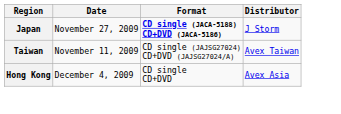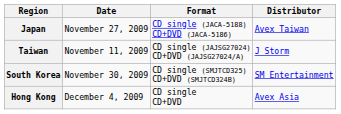Japan | Format: bold -> normal
Japan | Distributor: J Storm -> Avex Taiwan
Taiwan | Distributor: Avex Taiwan -> J Storm
+ row: South Korea | November 30, 2009 | CD single (SMJTCD325) CD+DVD (SMJTCD324B) | SM Entertainment
